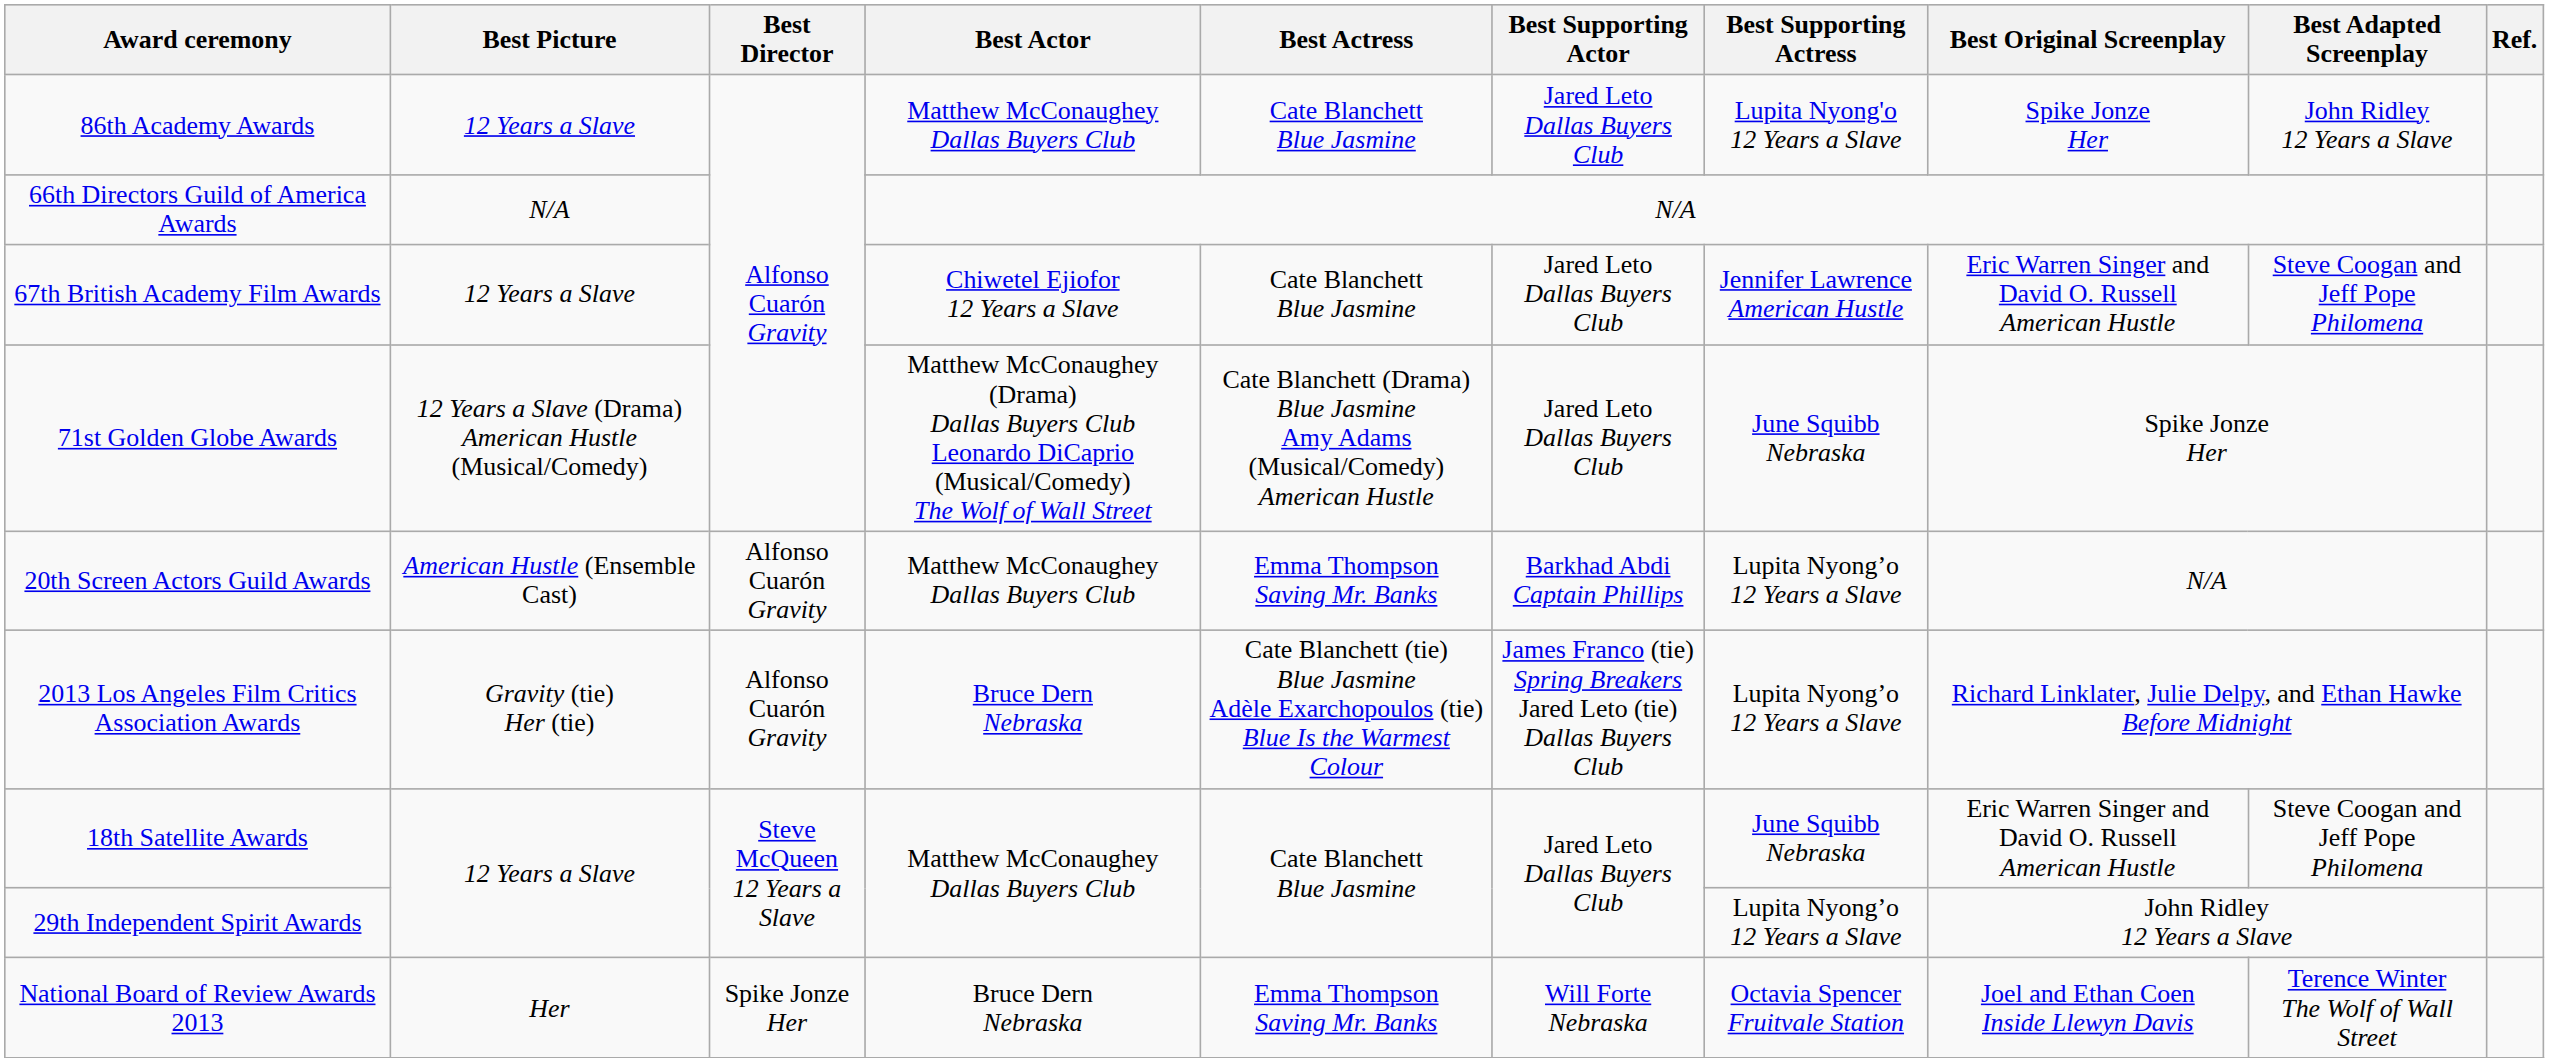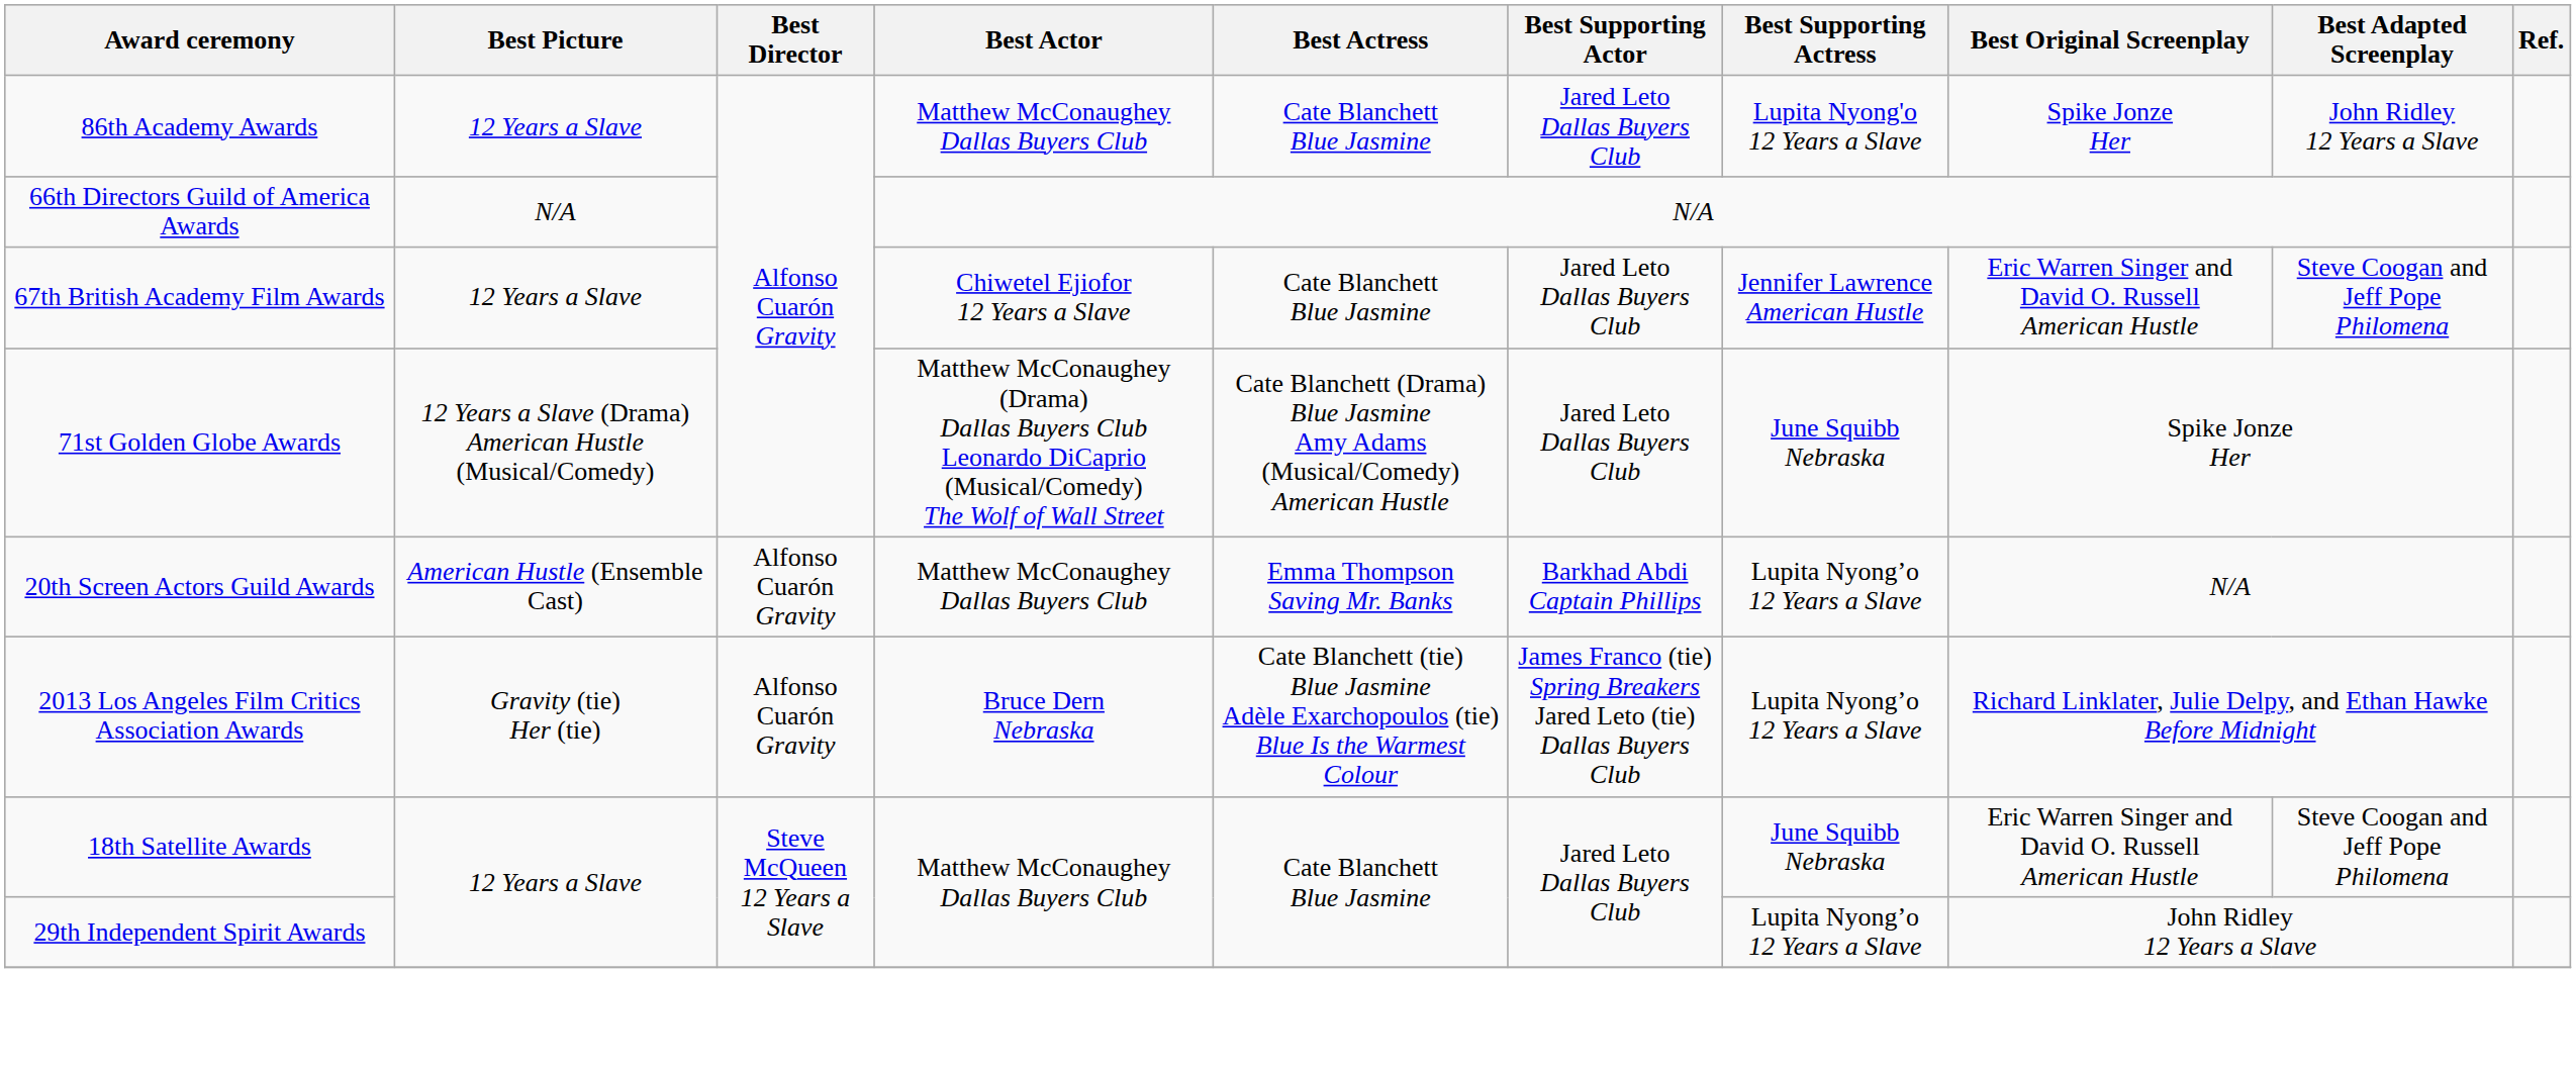- row: National Board of Review Awards 2013 | Her | Spike Jonze Her | Bruce Dern Nebraska | Emma Thompson Saving Mr. Banks | Will Forte Nebraska | Octavia Spencer Fruitvale Station | Joel and Ethan Coen Inside Llewyn Davis | Terence Winter The Wolf of Wall Street
